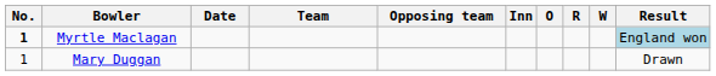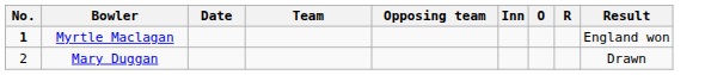- column: W
Myrtle Maclagan | Result: lightblue background -> no background
Mary Duggan | No.: 1 -> 2
